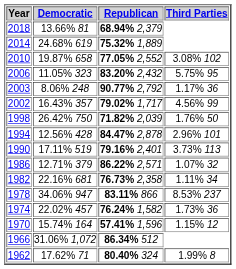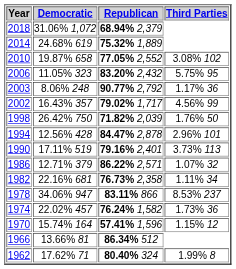2018 | Democratic: 13.66% 81 -> 31.06% 1,072
1966 | Democratic: 31.06% 1,072 -> 13.66% 81
